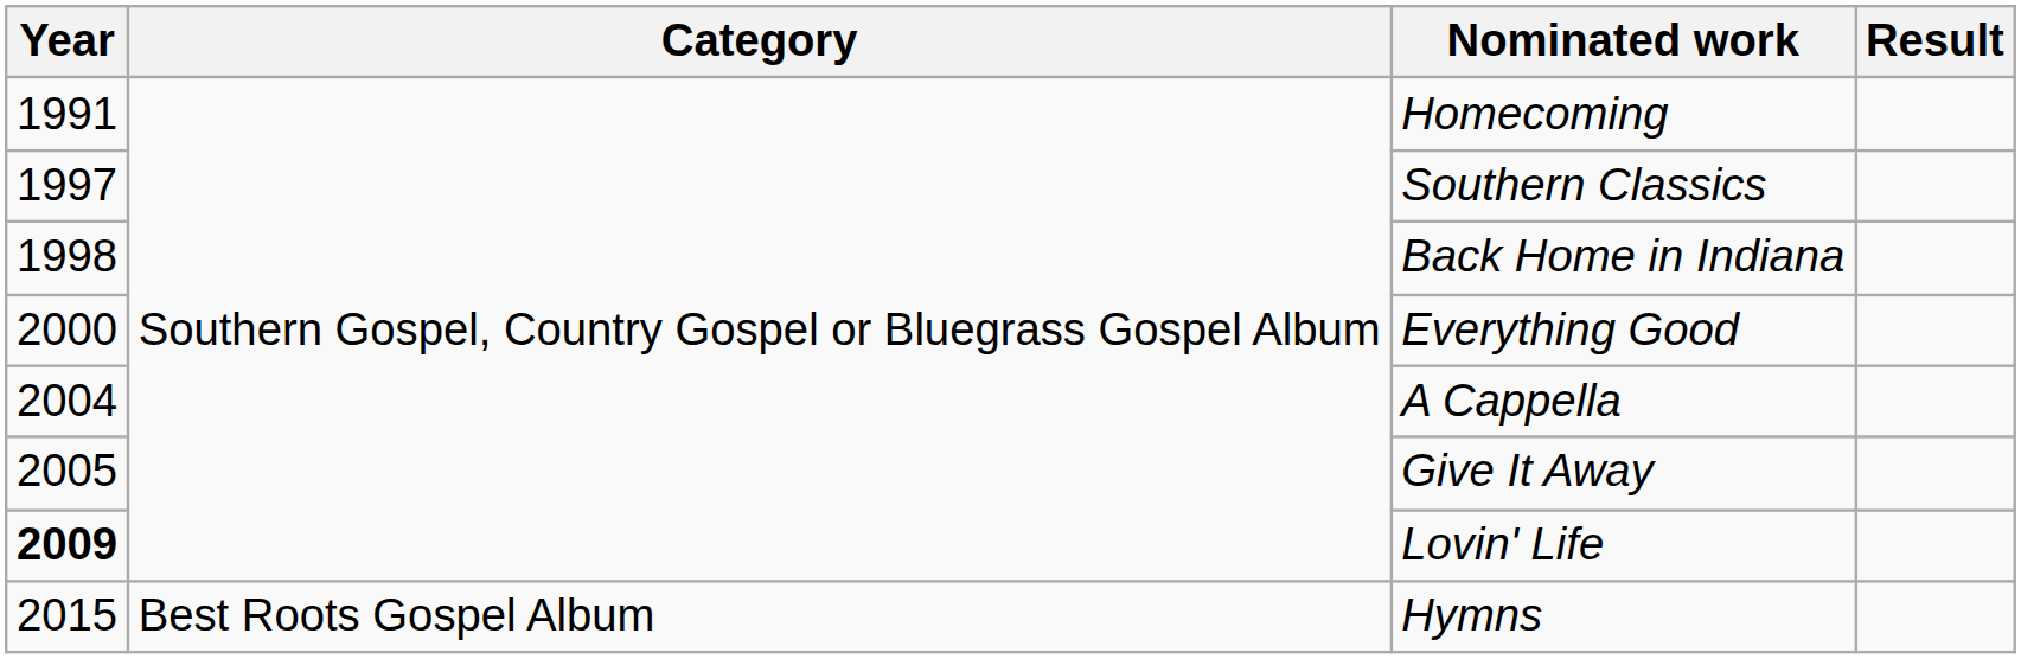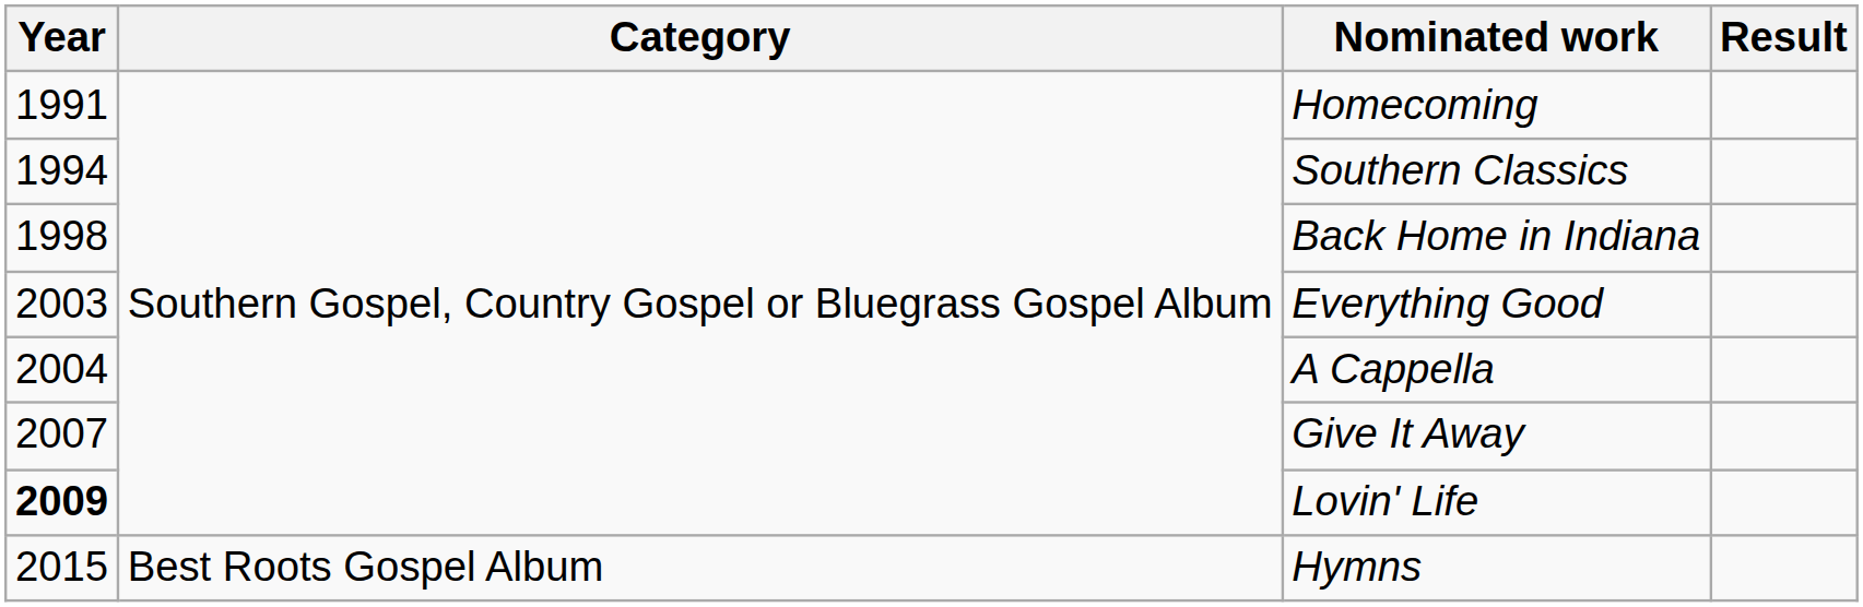Southern Classics | Year: 1997 -> 1994
Everything Good | Year: 2000 -> 2003
Give It Away | Year: 2005 -> 2007
